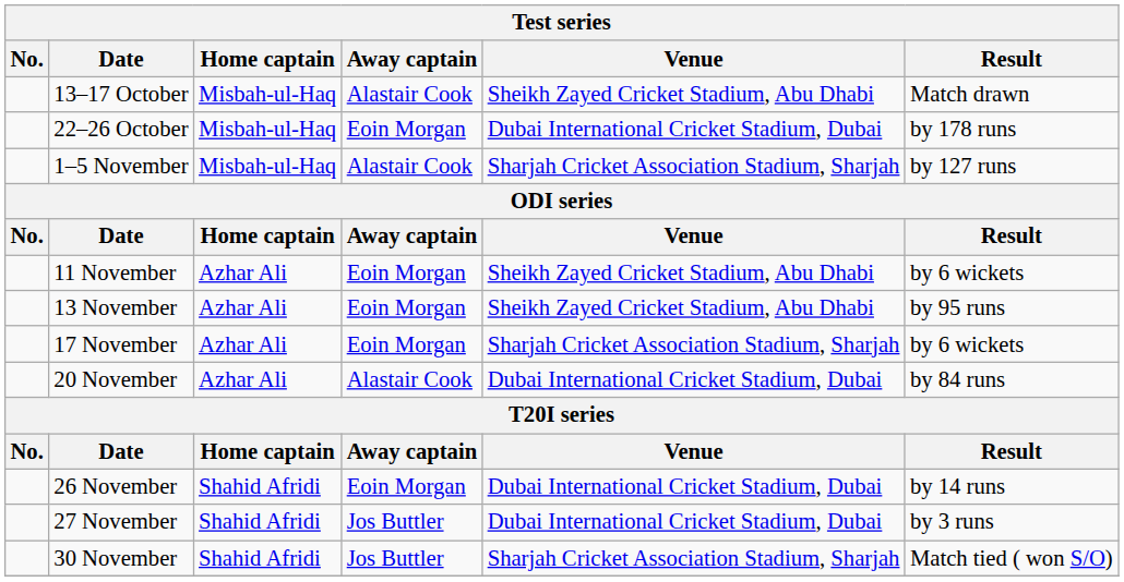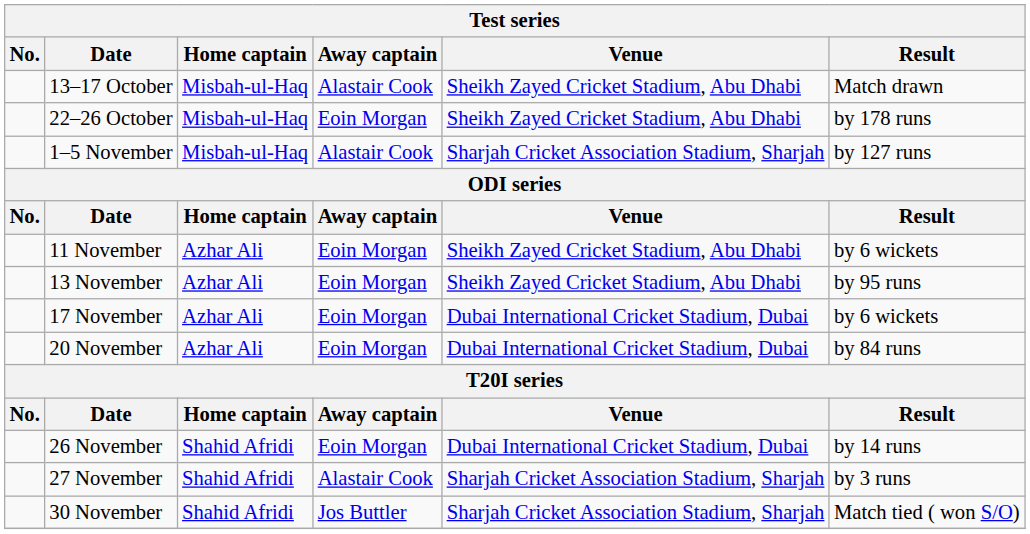22–26 October | Venue: Dubai International Cricket Stadium, Dubai -> Sheikh Zayed Cricket Stadium, Abu Dhabi
17 November | Venue: Sharjah Cricket Association Stadium, Sharjah -> Dubai International Cricket Stadium, Dubai
20 November | Away captain: Alastair Cook -> Eoin Morgan
27 November | Away captain: Jos Buttler -> Alastair Cook
27 November | Venue: Dubai International Cricket Stadium, Dubai -> Sharjah Cricket Association Stadium, Sharjah
